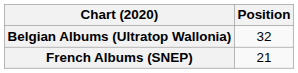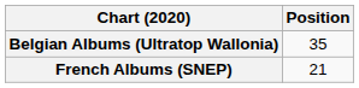Belgian Albums (Ultratop Wallonia) | Position: 32 -> 35
